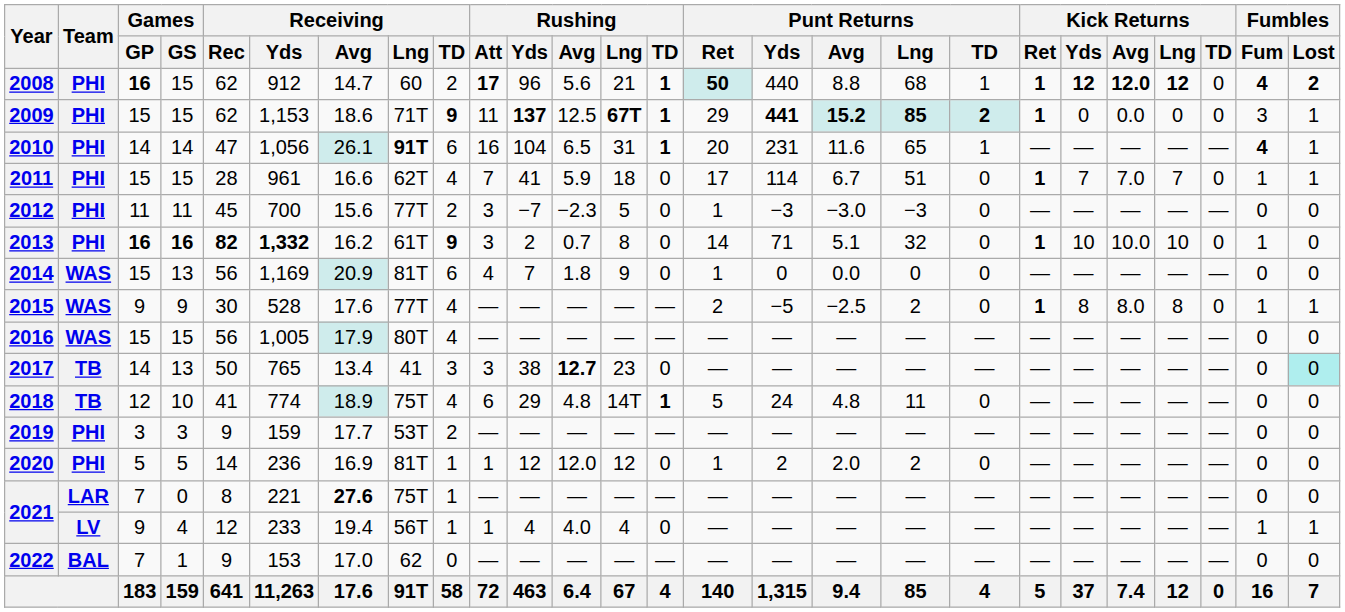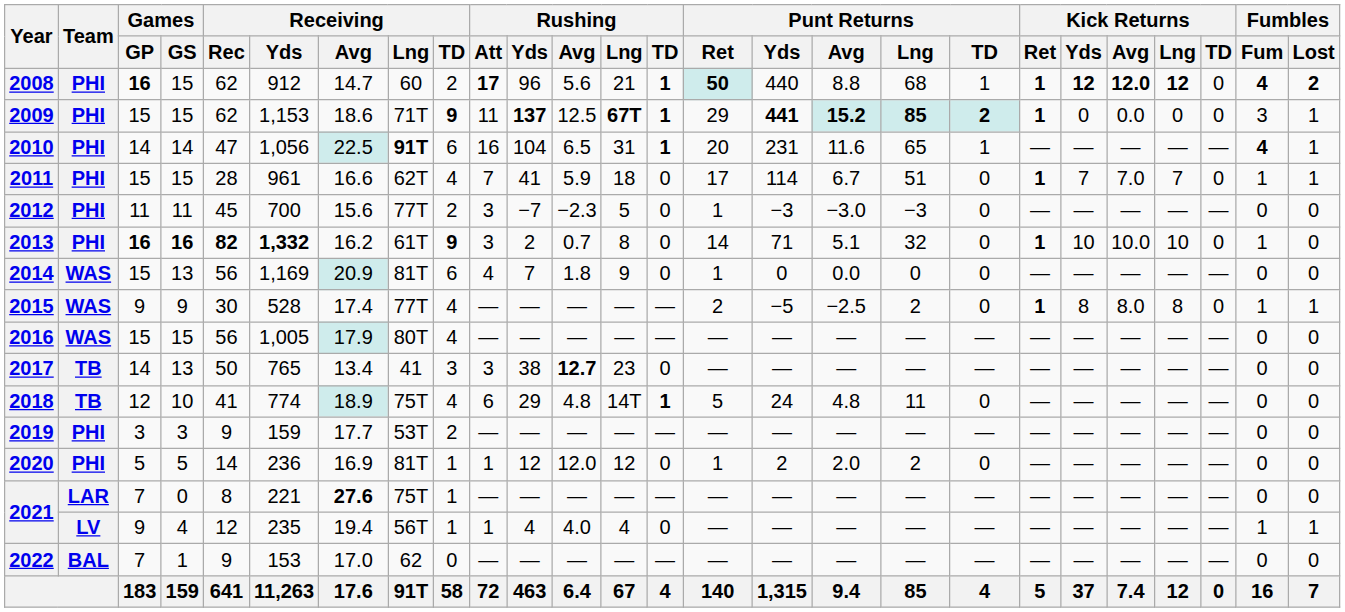2010 | Receiving / Avg: 26.1 -> 22.5
2015 | Receiving / Avg: 17.6 -> 17.4
2017 | Fumbles / Lost: paleturquoise background -> no background
2021 / 4 | Receiving / Yds: 233 -> 235
